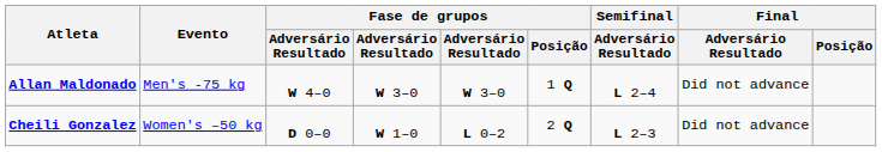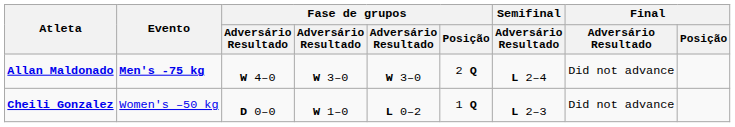Allan Maldonado | Evento: normal -> bold
Allan Maldonado | Fase de grupos / Posição: 1 Q -> 2 Q
Cheili Gonzalez | Fase de grupos / Posição: 2 Q -> 1 Q
